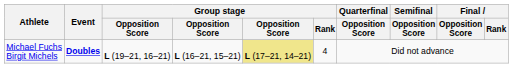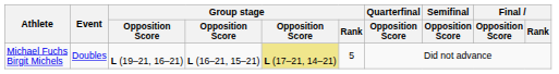Michael Fuchs Birgit Michels | Event: bold -> normal
Michael Fuchs Birgit Michels | Group stage / Rank: 4 -> 5
